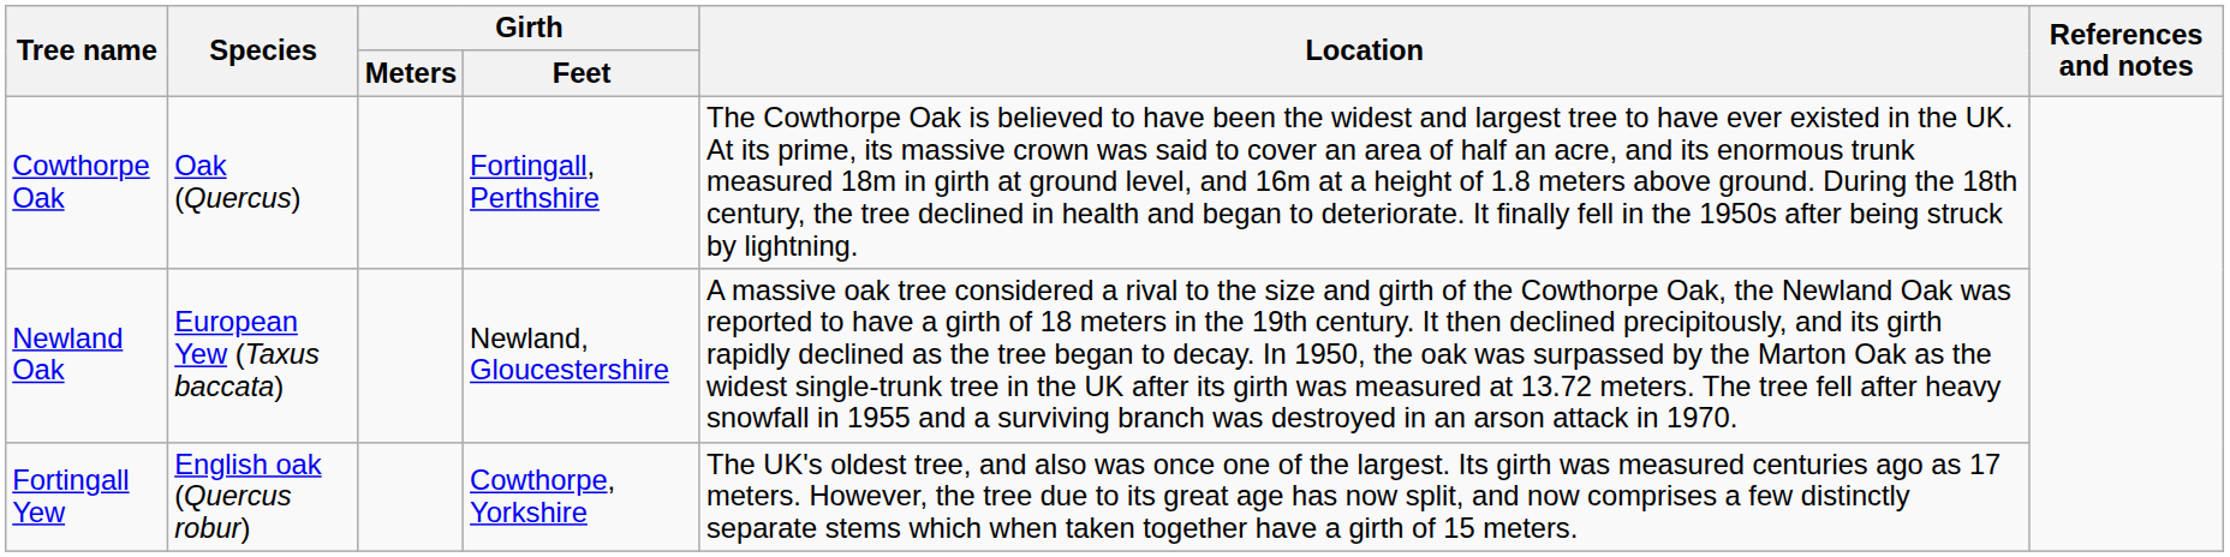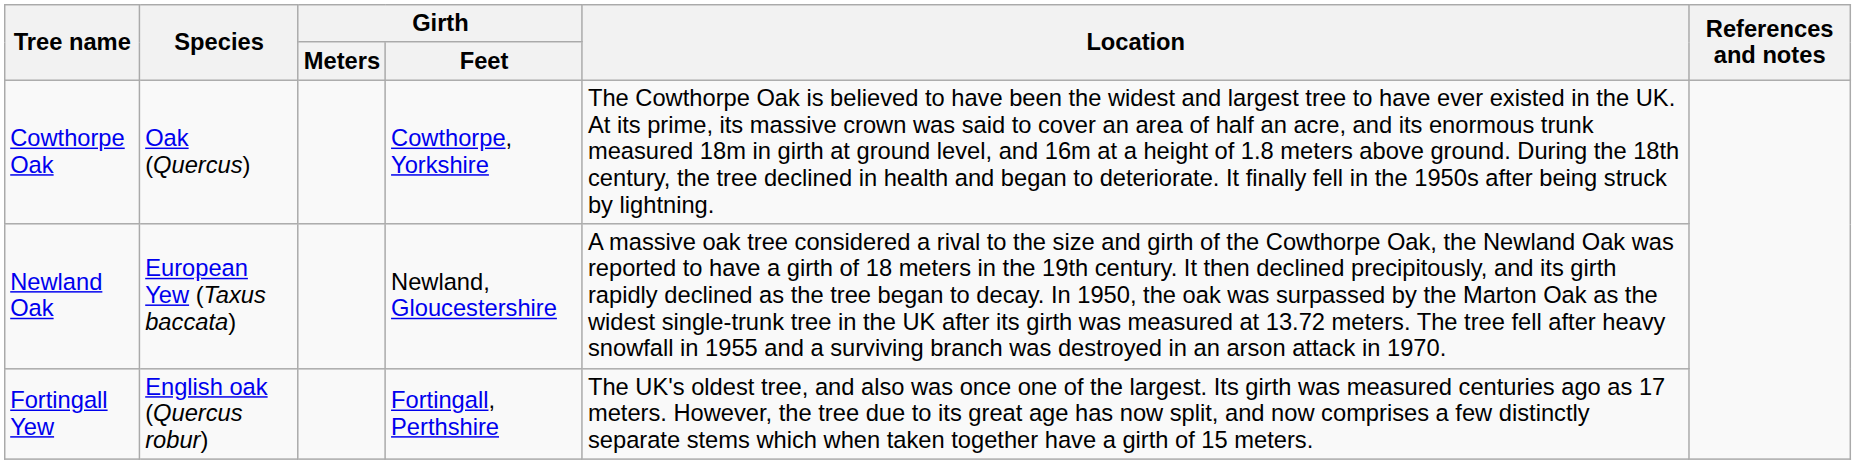Cowthorpe Oak | Girth / Feet: Fortingall, Perthshire -> Cowthorpe, Yorkshire
Fortingall Yew | Girth / Feet: Cowthorpe, Yorkshire -> Fortingall, Perthshire
